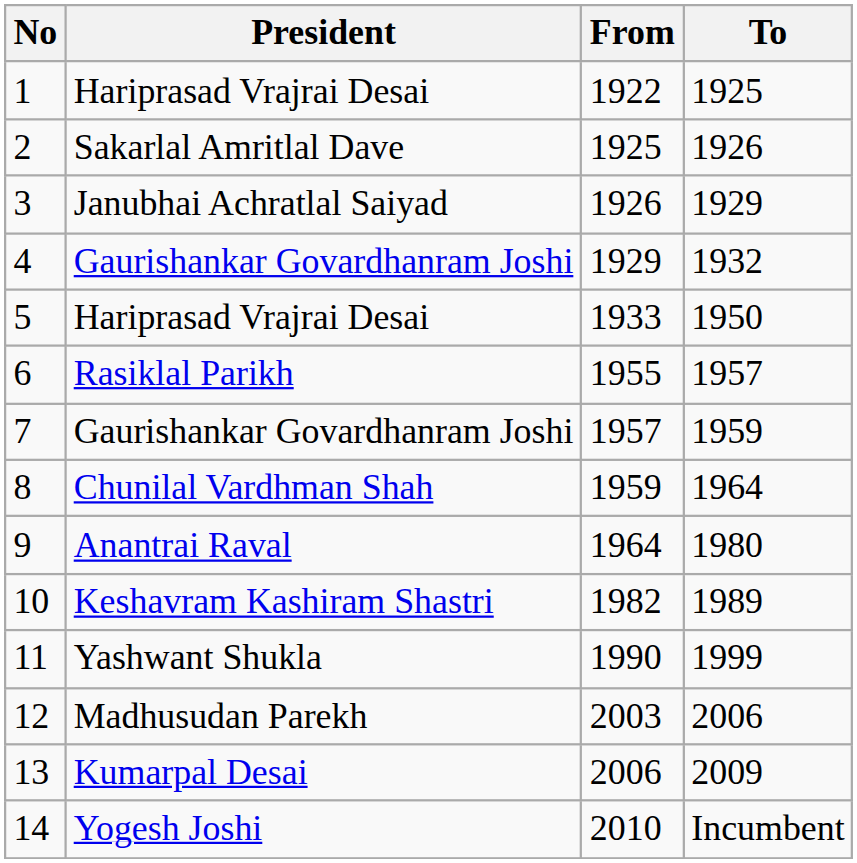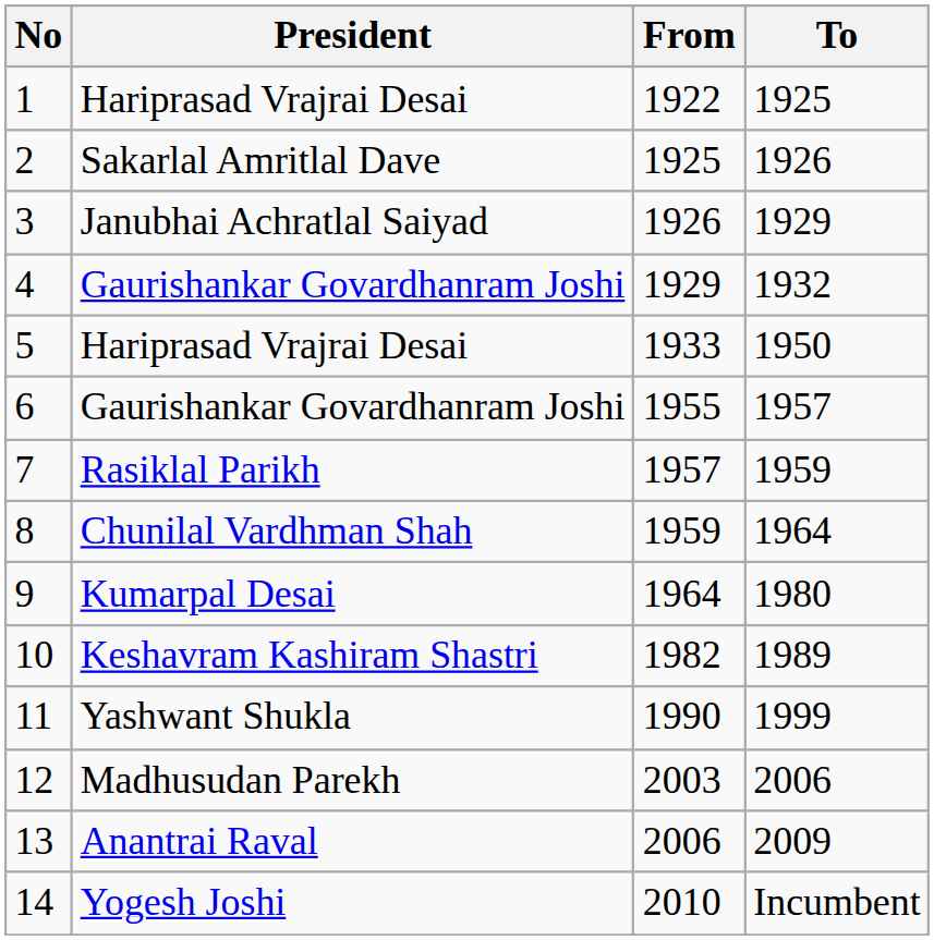6 | President: Rasiklal Parikh -> Gaurishankar Govardhanram Joshi
7 | President: Gaurishankar Govardhanram Joshi -> Rasiklal Parikh
9 | President: Anantrai Raval -> Kumarpal Desai
13 | President: Kumarpal Desai -> Anantrai Raval
